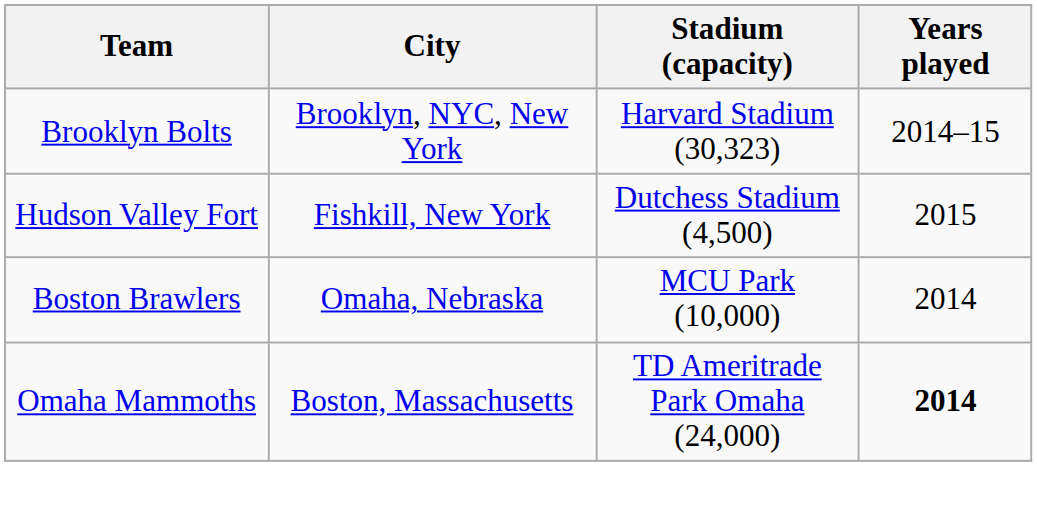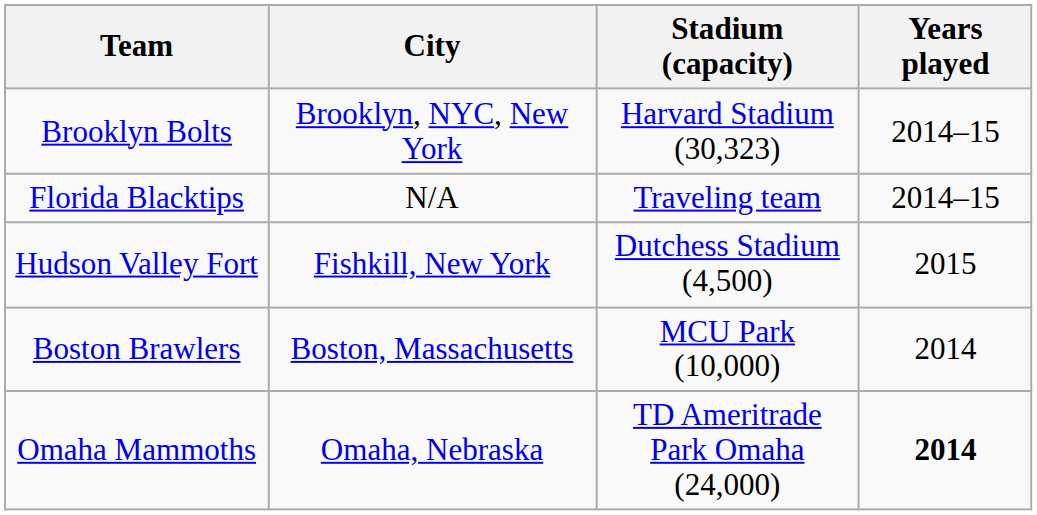+ row: Florida Blacktips | N/A | Traveling team | 2014–15
Boston Brawlers | City: Omaha, Nebraska -> Boston, Massachusetts
Omaha Mammoths | City: Boston, Massachusetts -> Omaha, Nebraska
